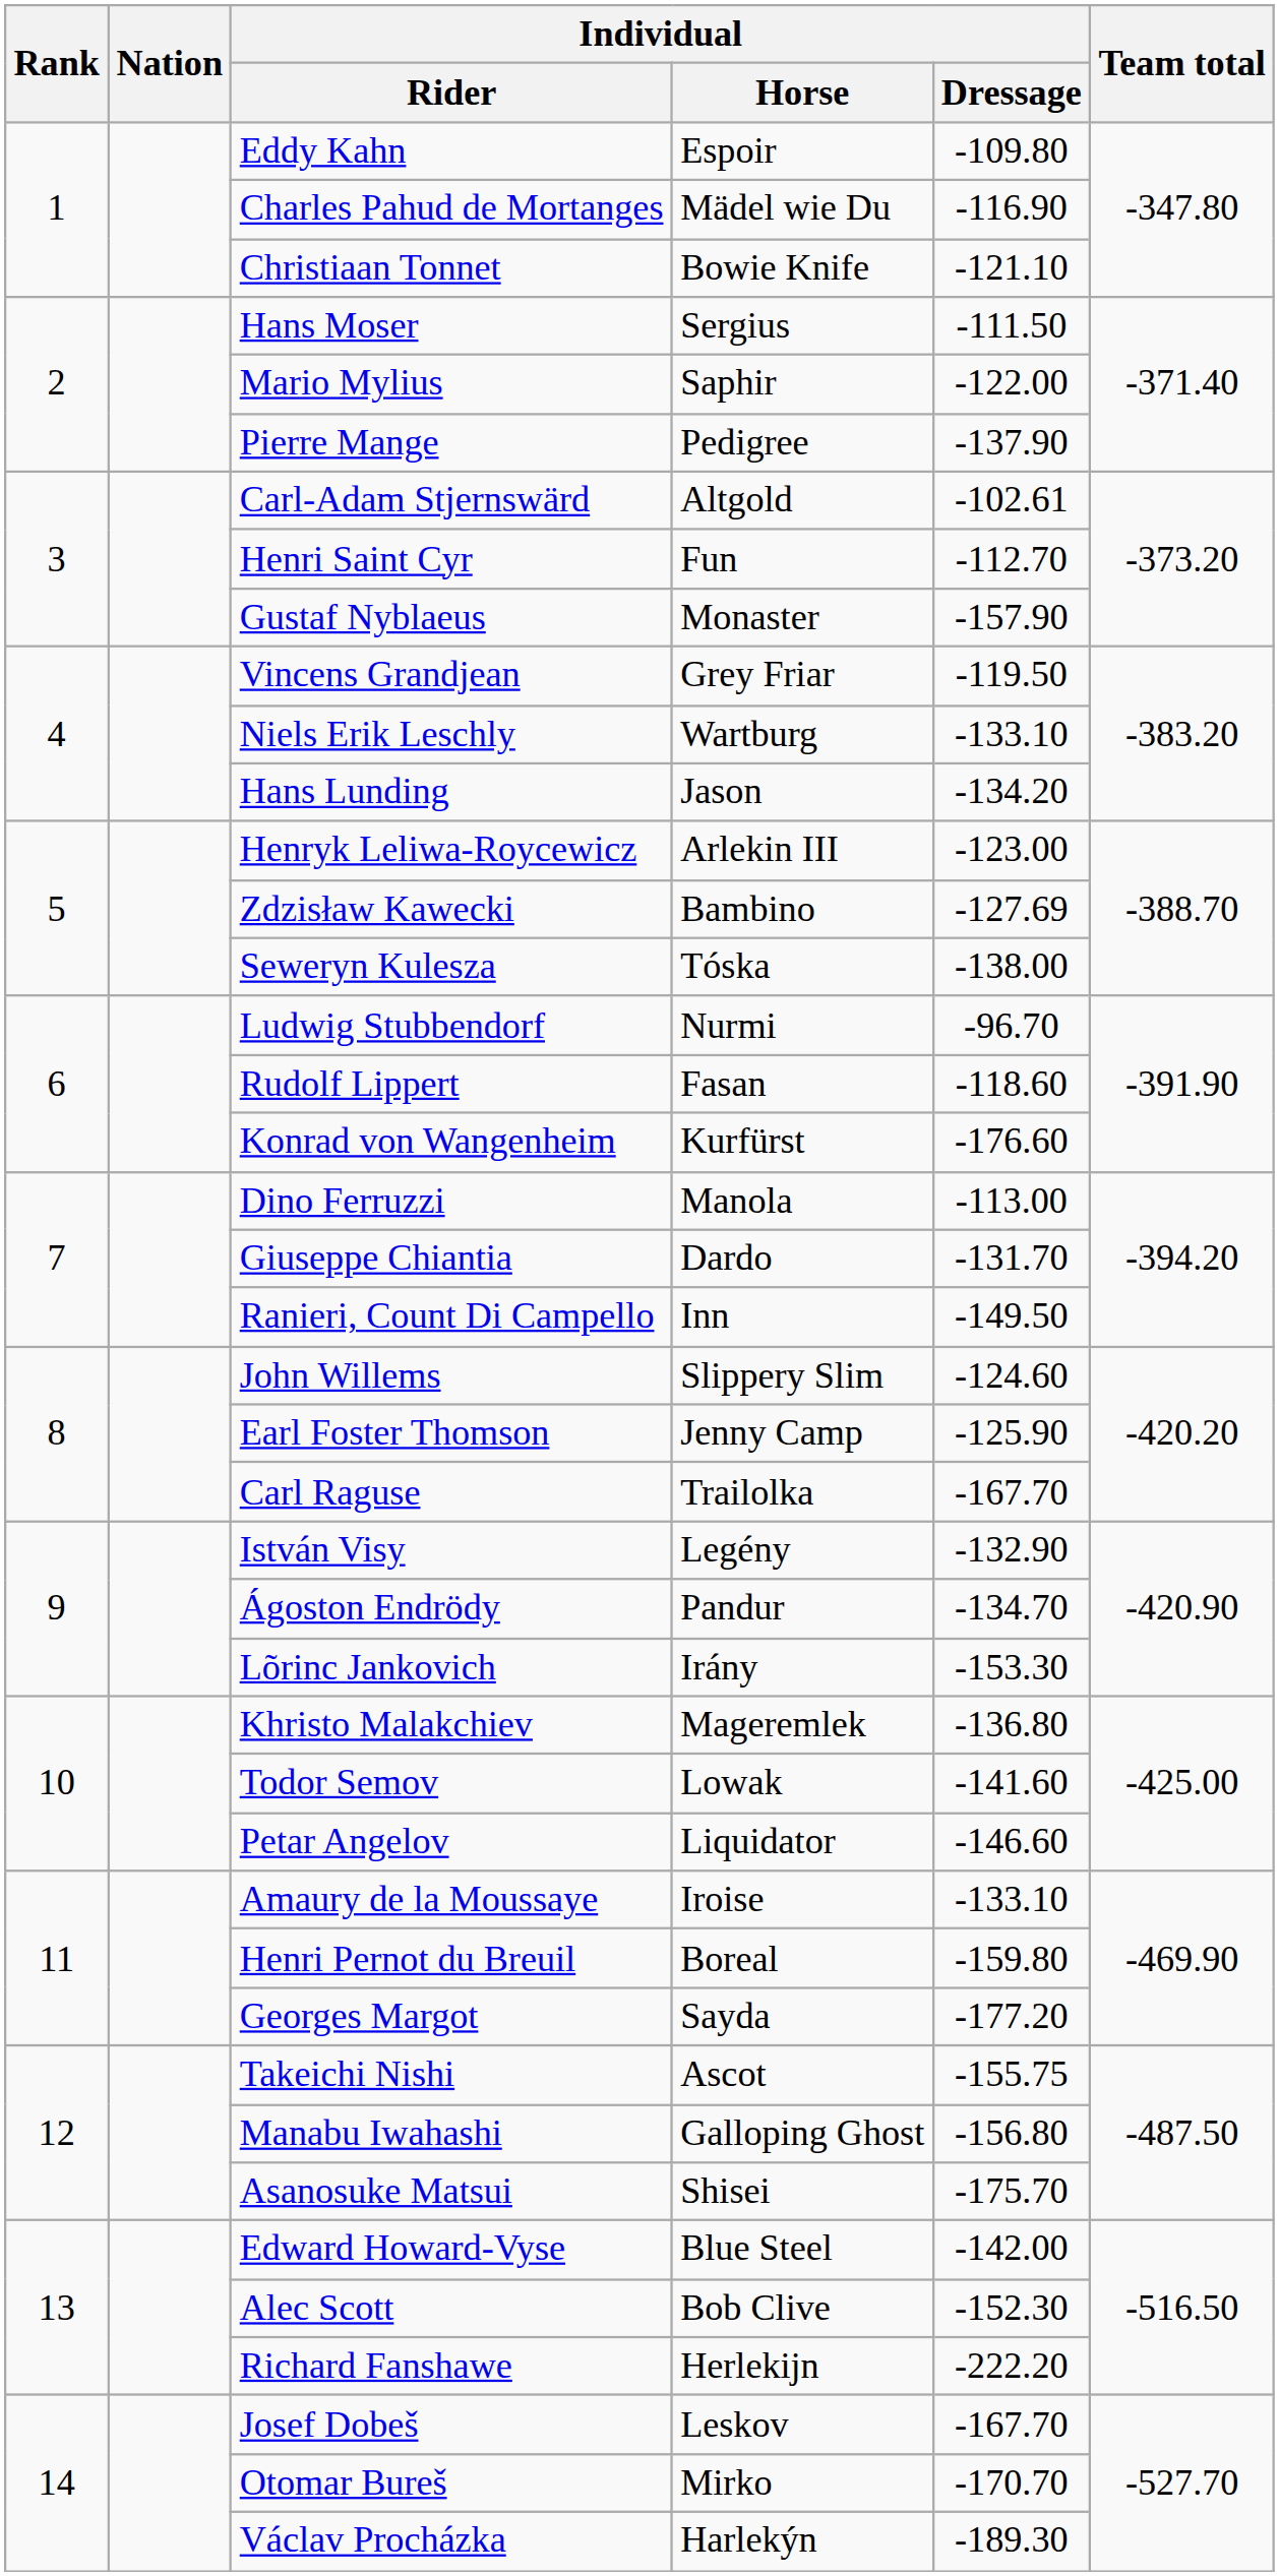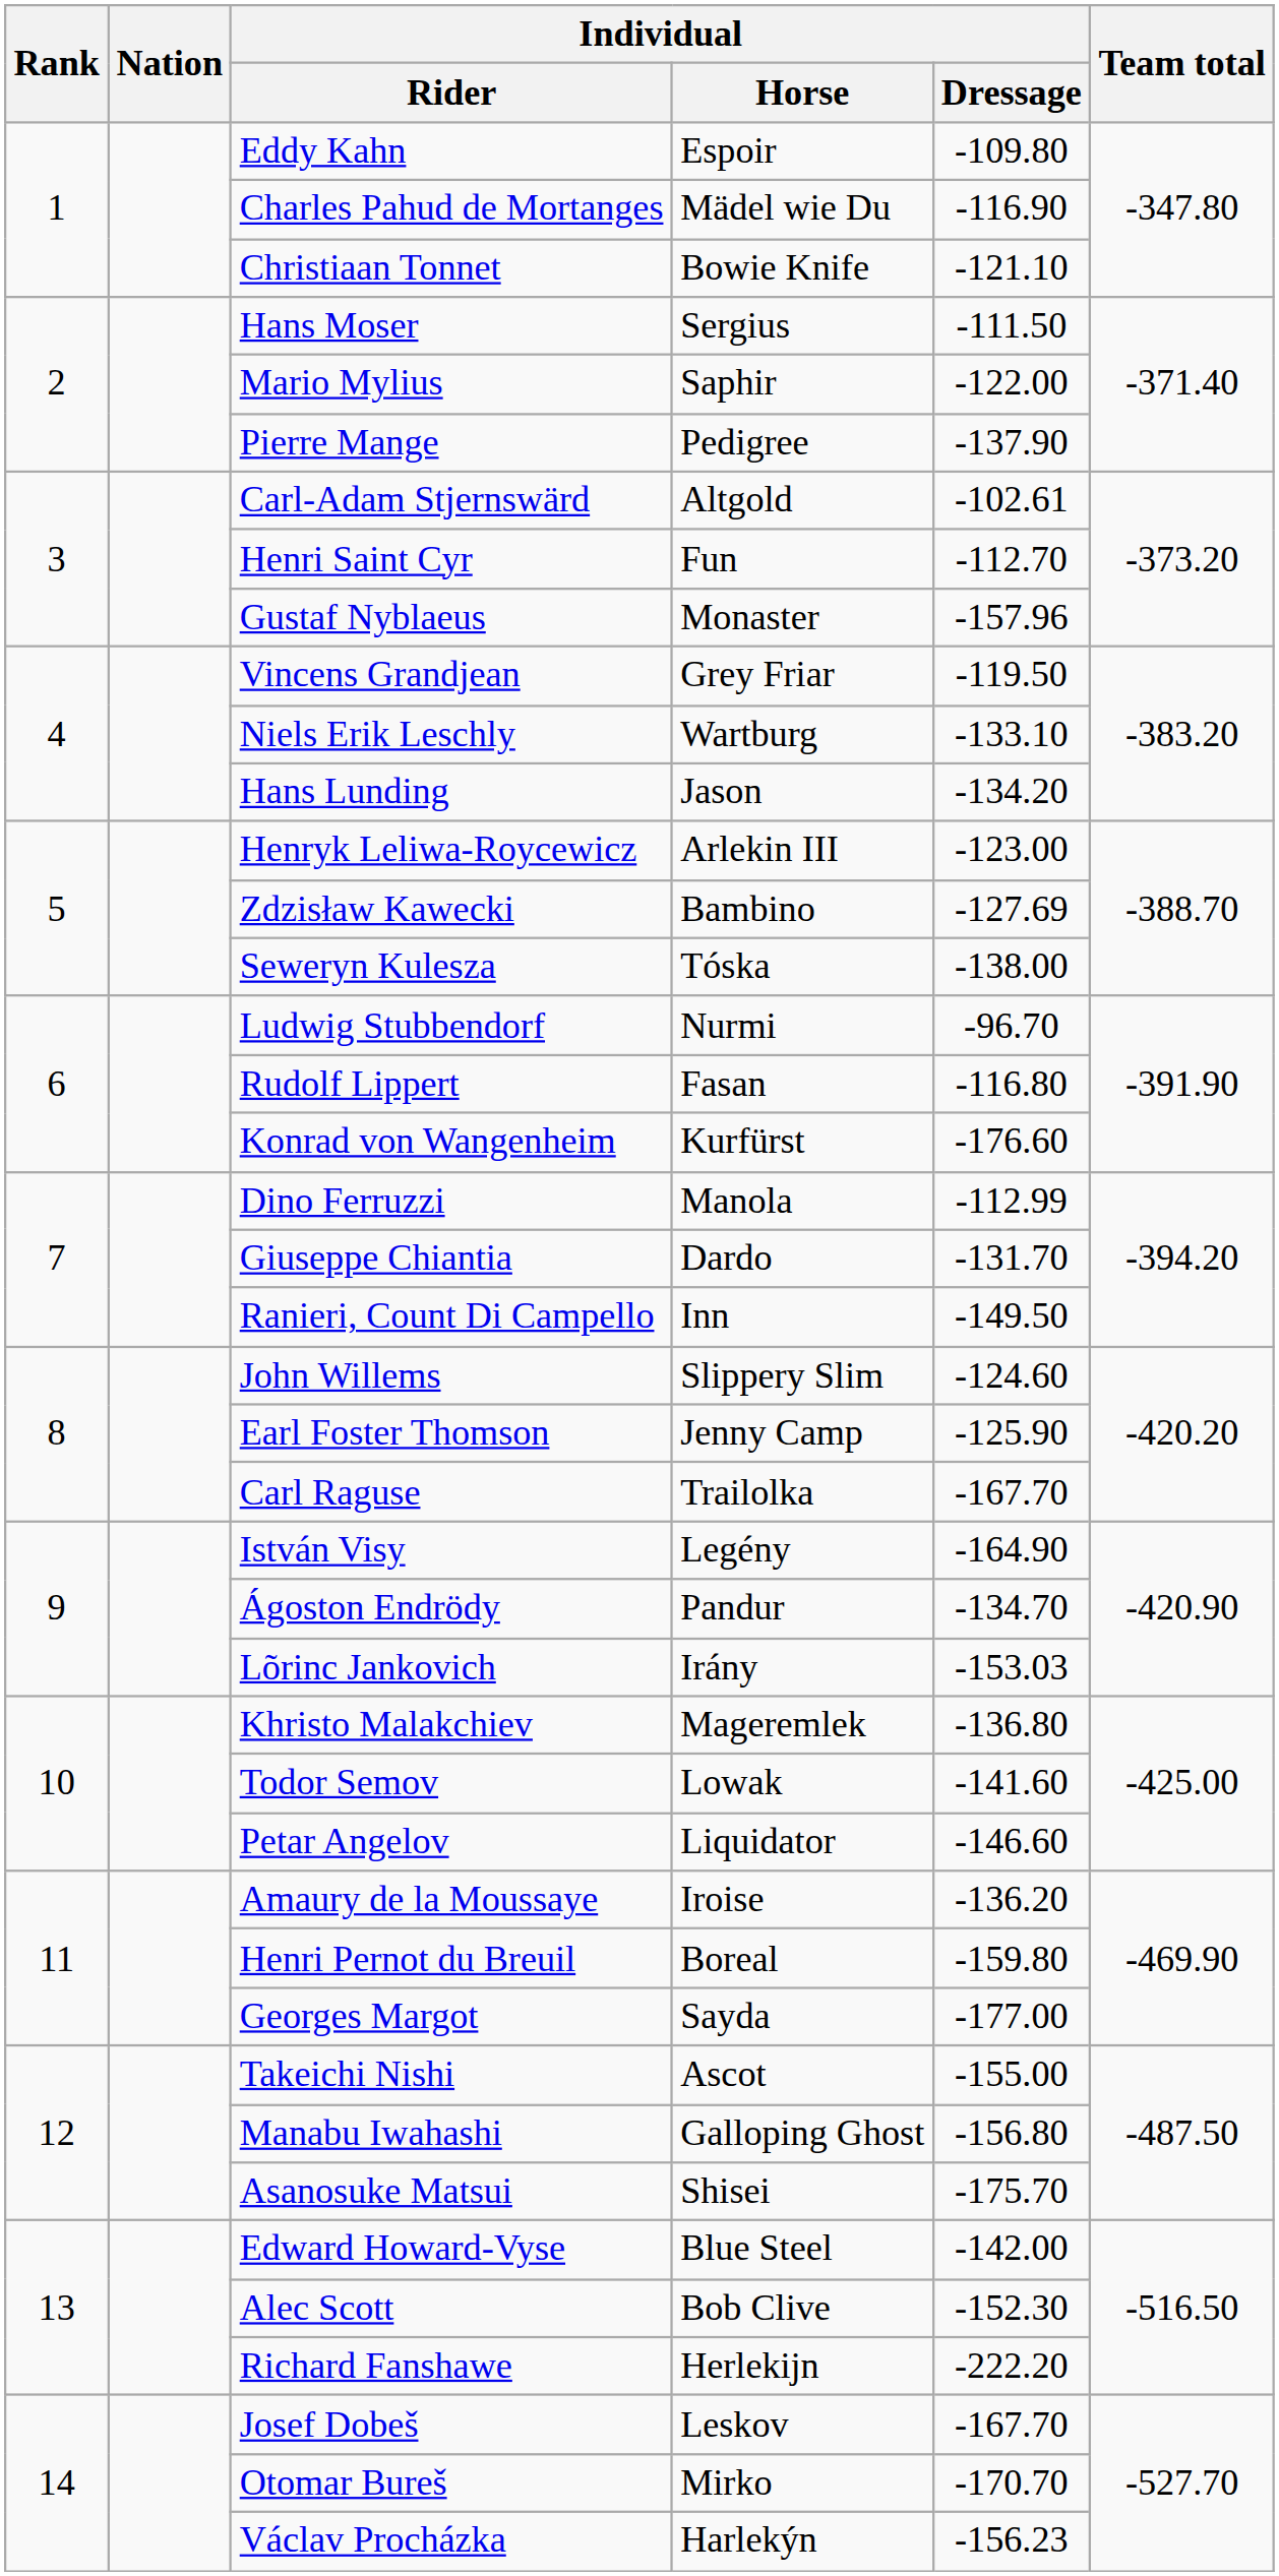Gustaf Nyblaeus | Individual / Dressage: -157.90 -> -157.96
Rudolf Lippert | Individual / Dressage: -118.60 -> -116.80
Dino Ferruzzi | Individual / Dressage: -113.00 -> -112.99
István Visy | Individual / Dressage: -132.90 -> -164.90
Lõrinc Jankovich | Individual / Dressage: -153.30 -> -153.03
Amaury de la Moussaye | Individual / Dressage: -133.10 -> -136.20
Georges Margot | Individual / Dressage: -177.20 -> -177.00
Takeichi Nishi | Individual / Dressage: -155.75 -> -155.00
Václav Procházka | Individual / Dressage: -189.30 -> -156.23
